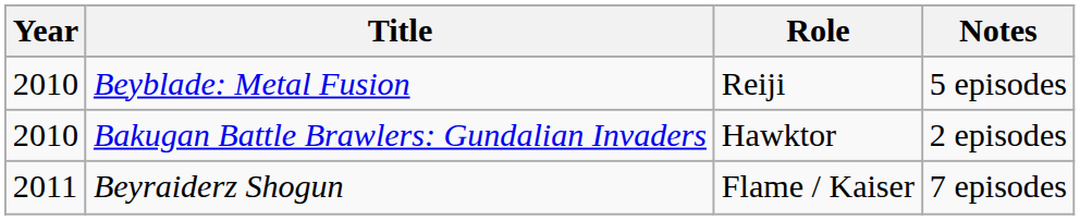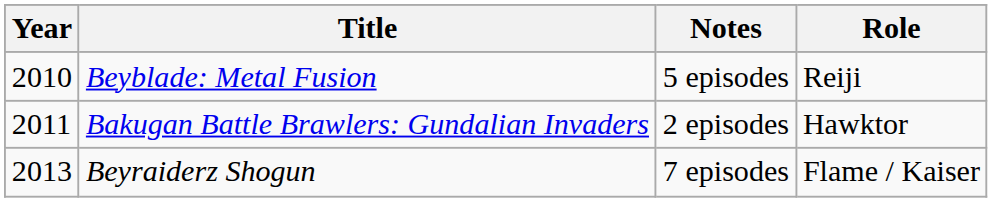columns swapped: Role <-> Notes
Bakugan Battle Brawlers: Gundalian Invaders | Year: 2010 -> 2011
Beyraiderz Shogun | Year: 2011 -> 2013
